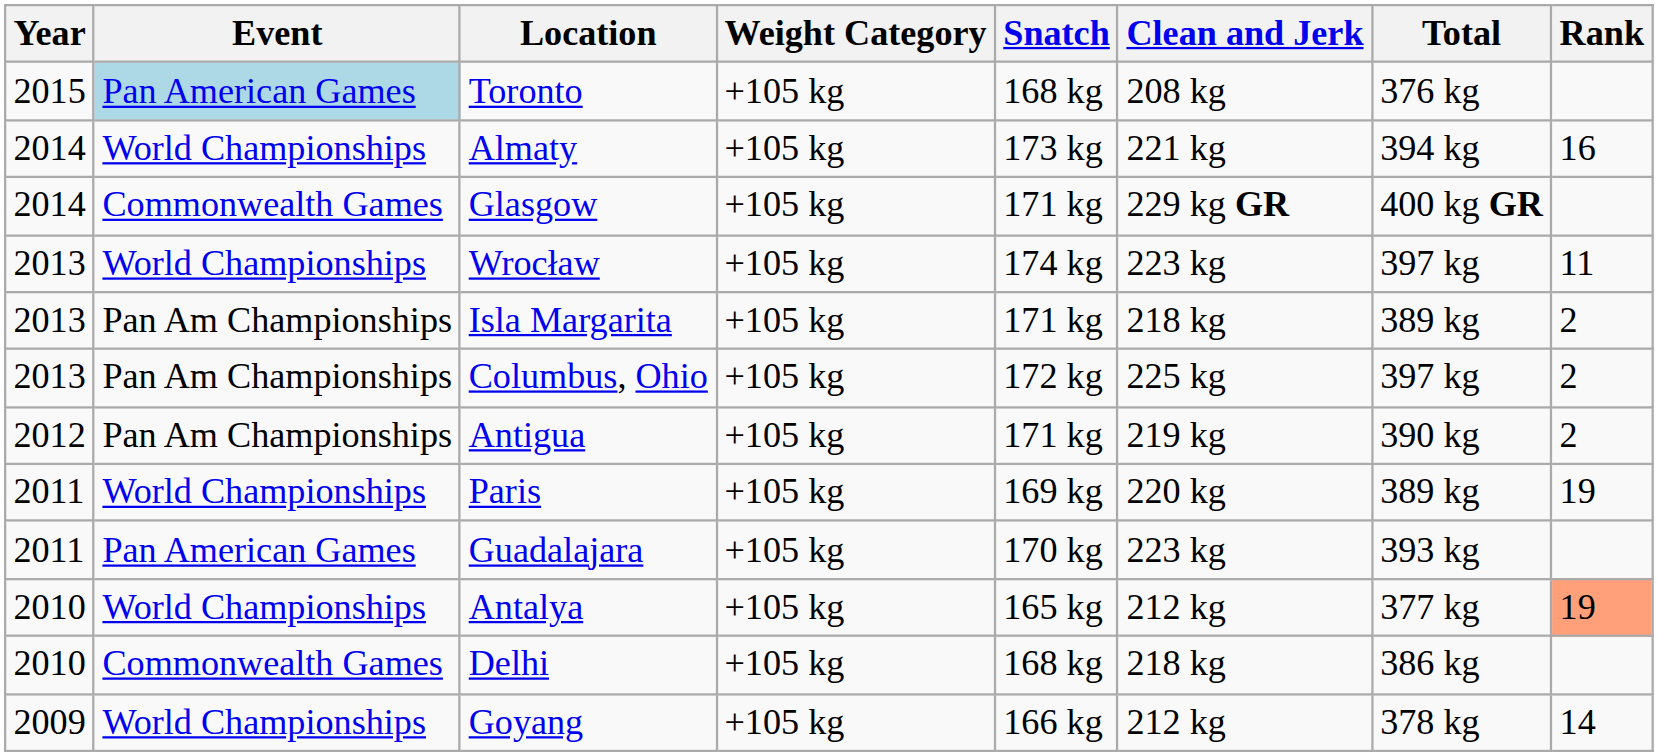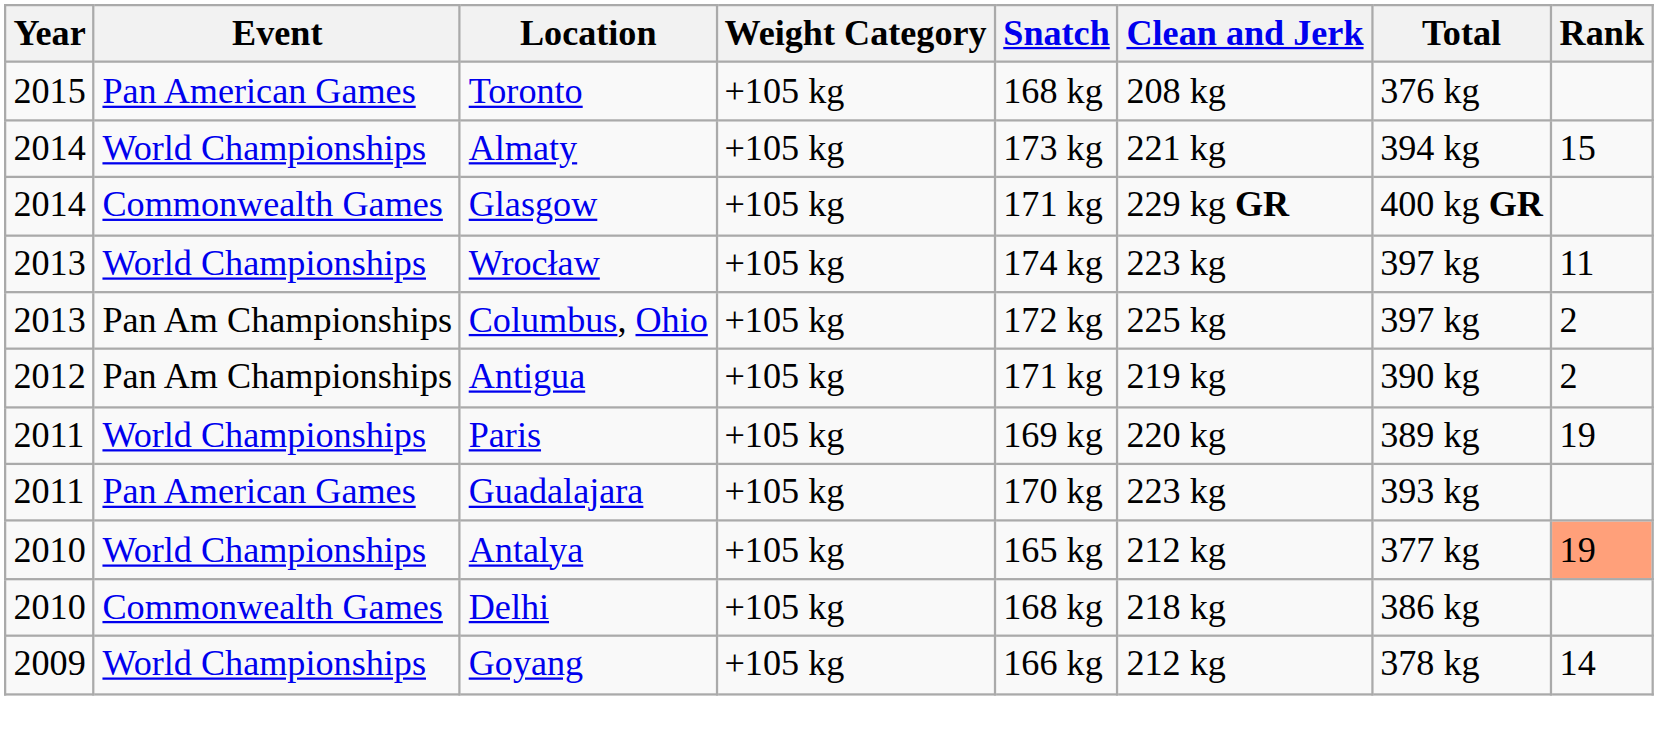Toronto | Event: lightblue background -> no background
Almaty | Rank: 16 -> 15
- row: 2013 | Pan Am Championships | Isla Margarita | +105 kg | 171 kg | 218 kg | 389 kg | 2
